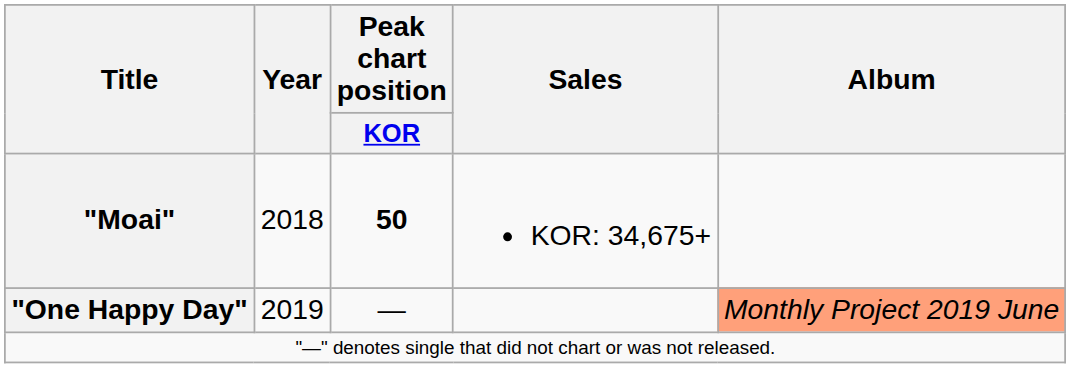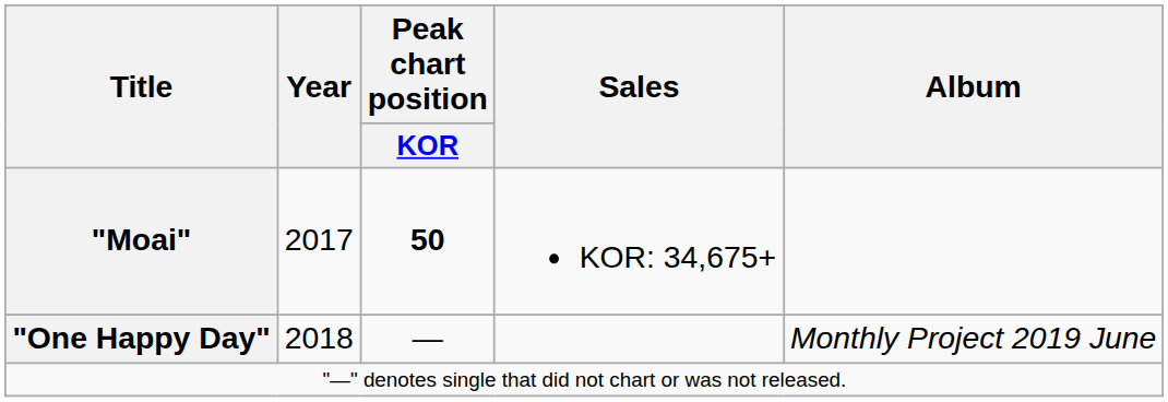"Moai" | Year: 2018 -> 2017
"One Happy Day" | Year: 2019 -> 2018
"One Happy Day" | Album: lightsalmon background -> no background
